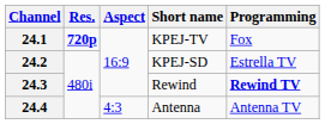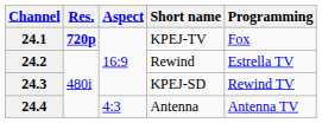24.2 | Short name: KPEJ-SD -> Rewind
24.3 | Short name: Rewind -> KPEJ-SD
24.3 | Programming: bold -> normal
